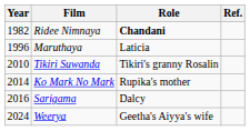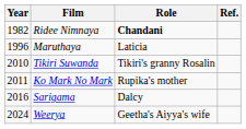Ko Mark No Mark | Year: 2014 -> 2011
